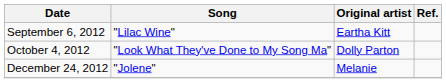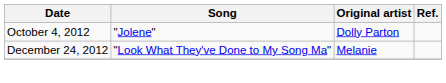- row: September 6, 2012 | "Lilac Wine" | Eartha Kitt
October 4, 2012 | Song: "Look What They've Done to My Song Ma" -> "Jolene"
December 24, 2012 | Song: "Jolene" -> "Look What They've Done to My Song Ma"
